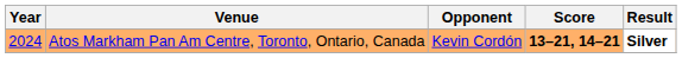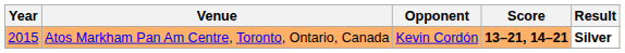Atos Markham Pan Am Centre, Toronto, Ontario, Canada | Year: 2024 -> 2015
